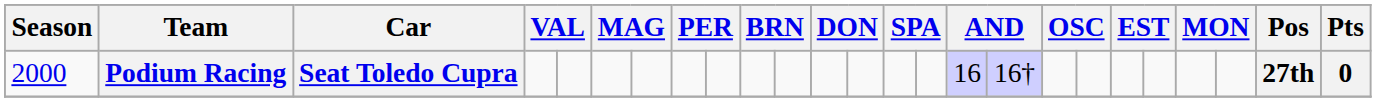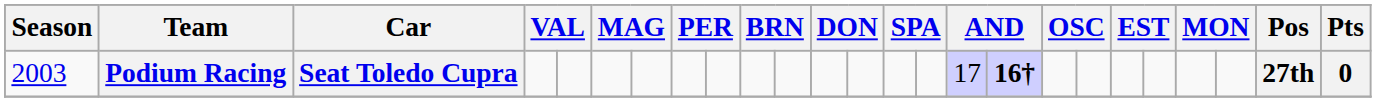Podium Racing | Season: 2000 -> 2003
Podium Racing | column 16: 16 -> 17
Podium Racing | column 17: normal -> bold
